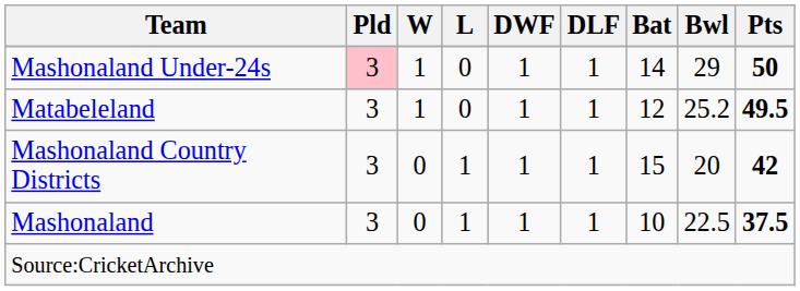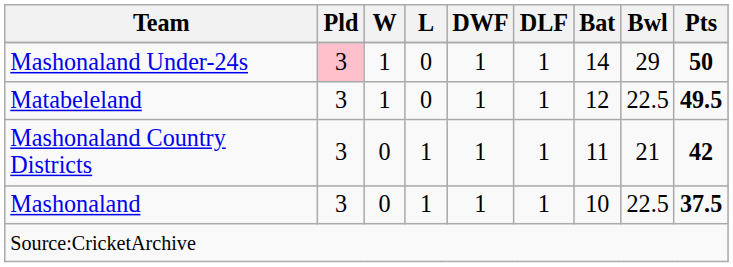Matabeleland | Bwl: 25.2 -> 22.5
Mashonaland Country Districts | Bat: 15 -> 11
Mashonaland Country Districts | Bwl: 20 -> 21
